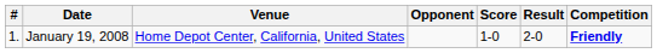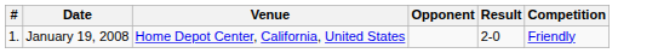- column: Score | 1-0
January 19, 2008 | Competition: bold -> normal
